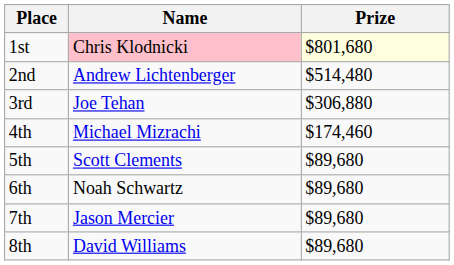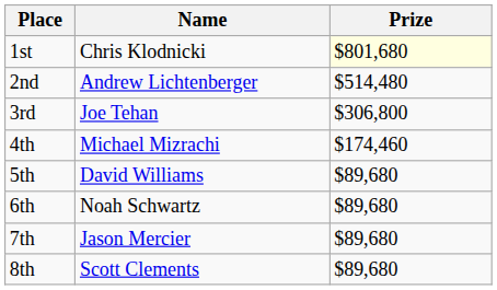1st | Name: pink background -> no background
3rd | Prize: $306,880 -> $306,800
5th | Name: Scott Clements -> David Williams
8th | Name: David Williams -> Scott Clements
